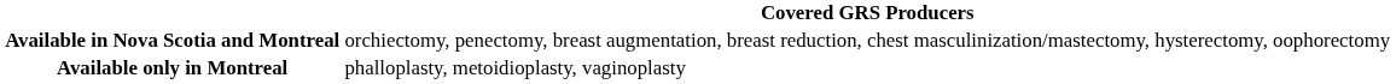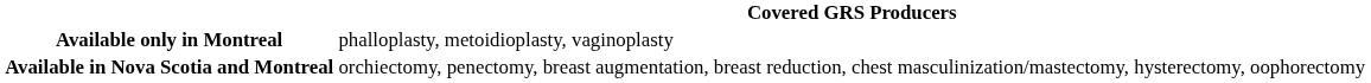rows swapped: Available in Nova Scotia and Montreal <-> Available only in Montreal
